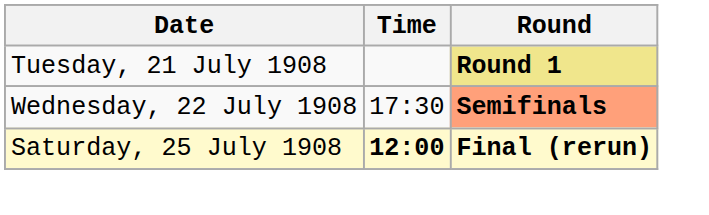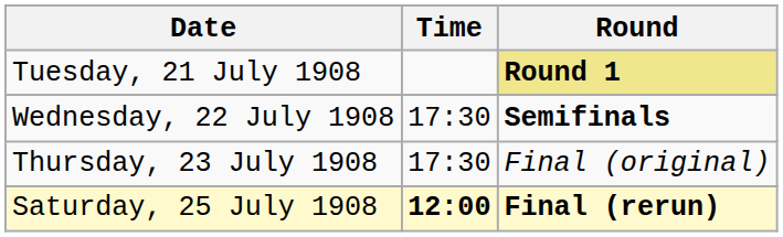Wednesday, 22 July 1908 | Round: lightsalmon background -> no background
+ row: Thursday, 23 July 1908 | 17:30 | Final (original)
